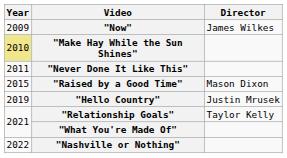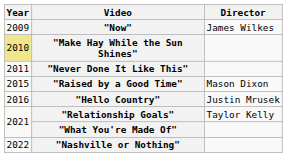"Hello Country" | Year: 2019 -> 2016
